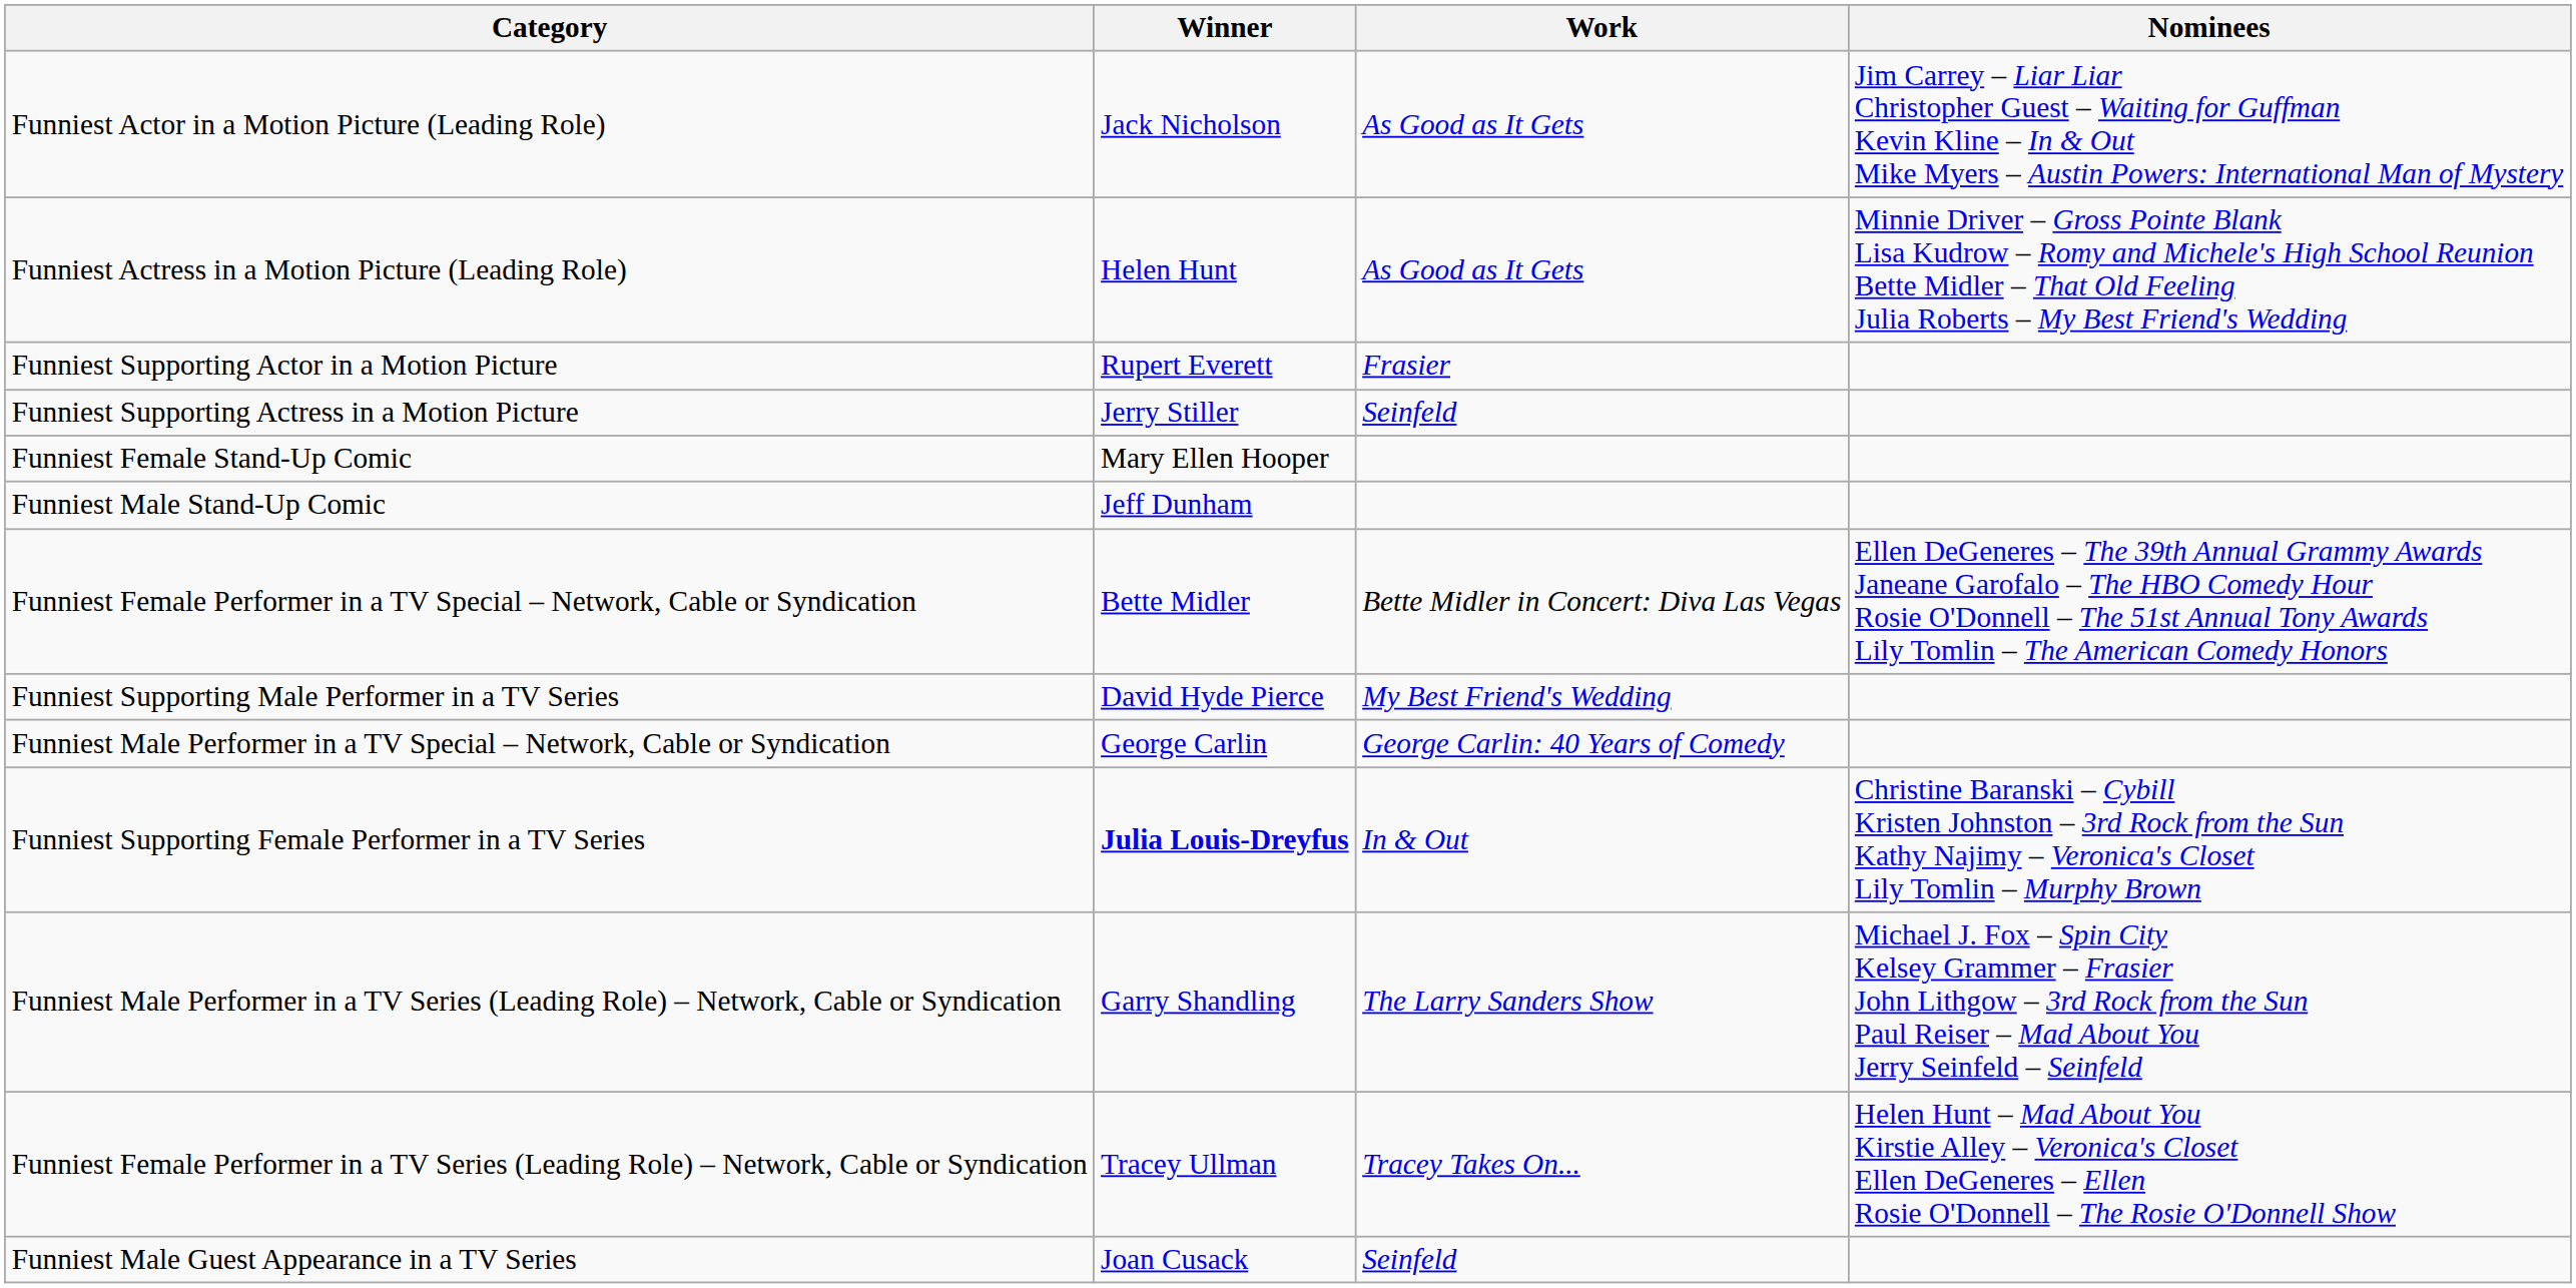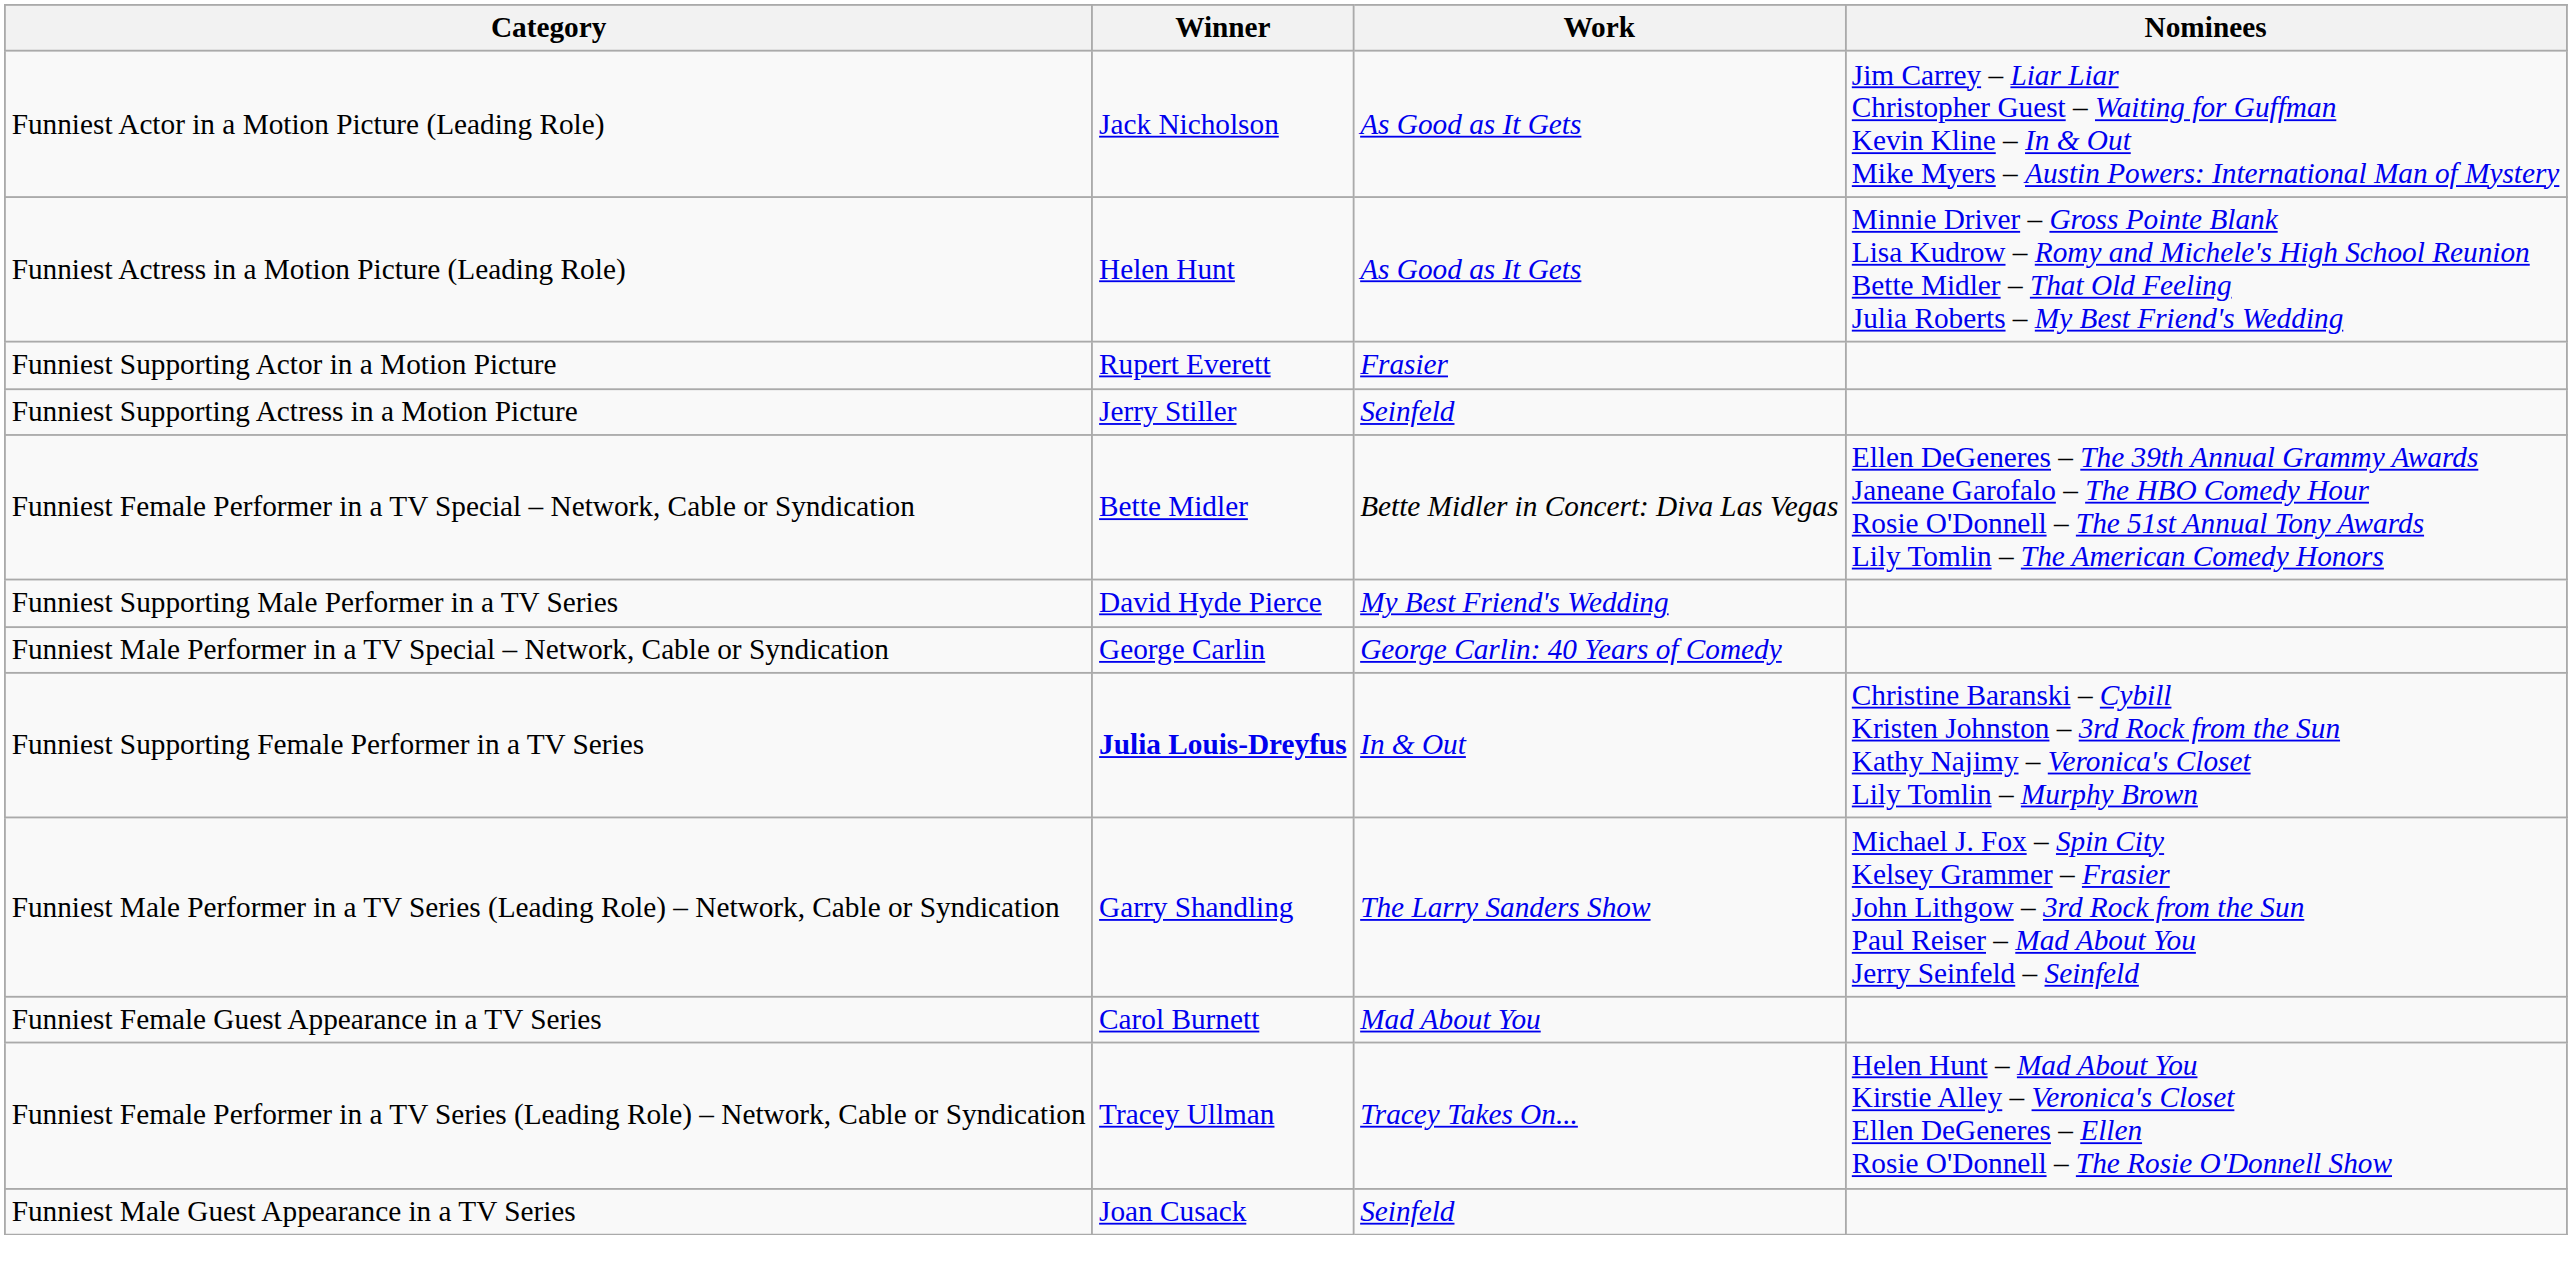- row: Funniest Female Stand-Up Comic | Mary Ellen Hooper
- row: Funniest Male Stand-Up Comic | Jeff Dunham
+ row: Funniest Female Guest Appearance in a TV Series | Carol Burnett | Mad About You
